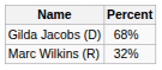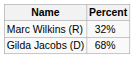rows swapped: Gilda Jacobs (D) <-> Marc Wilkins (R)
